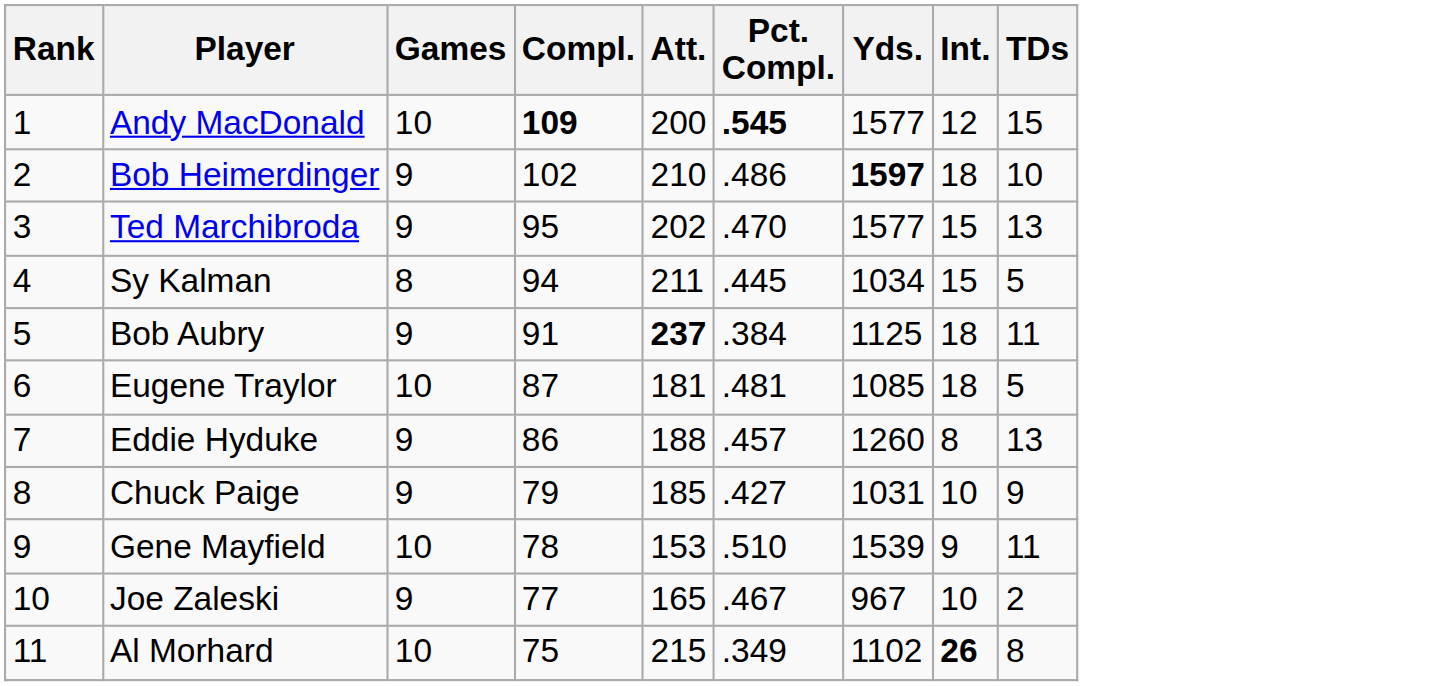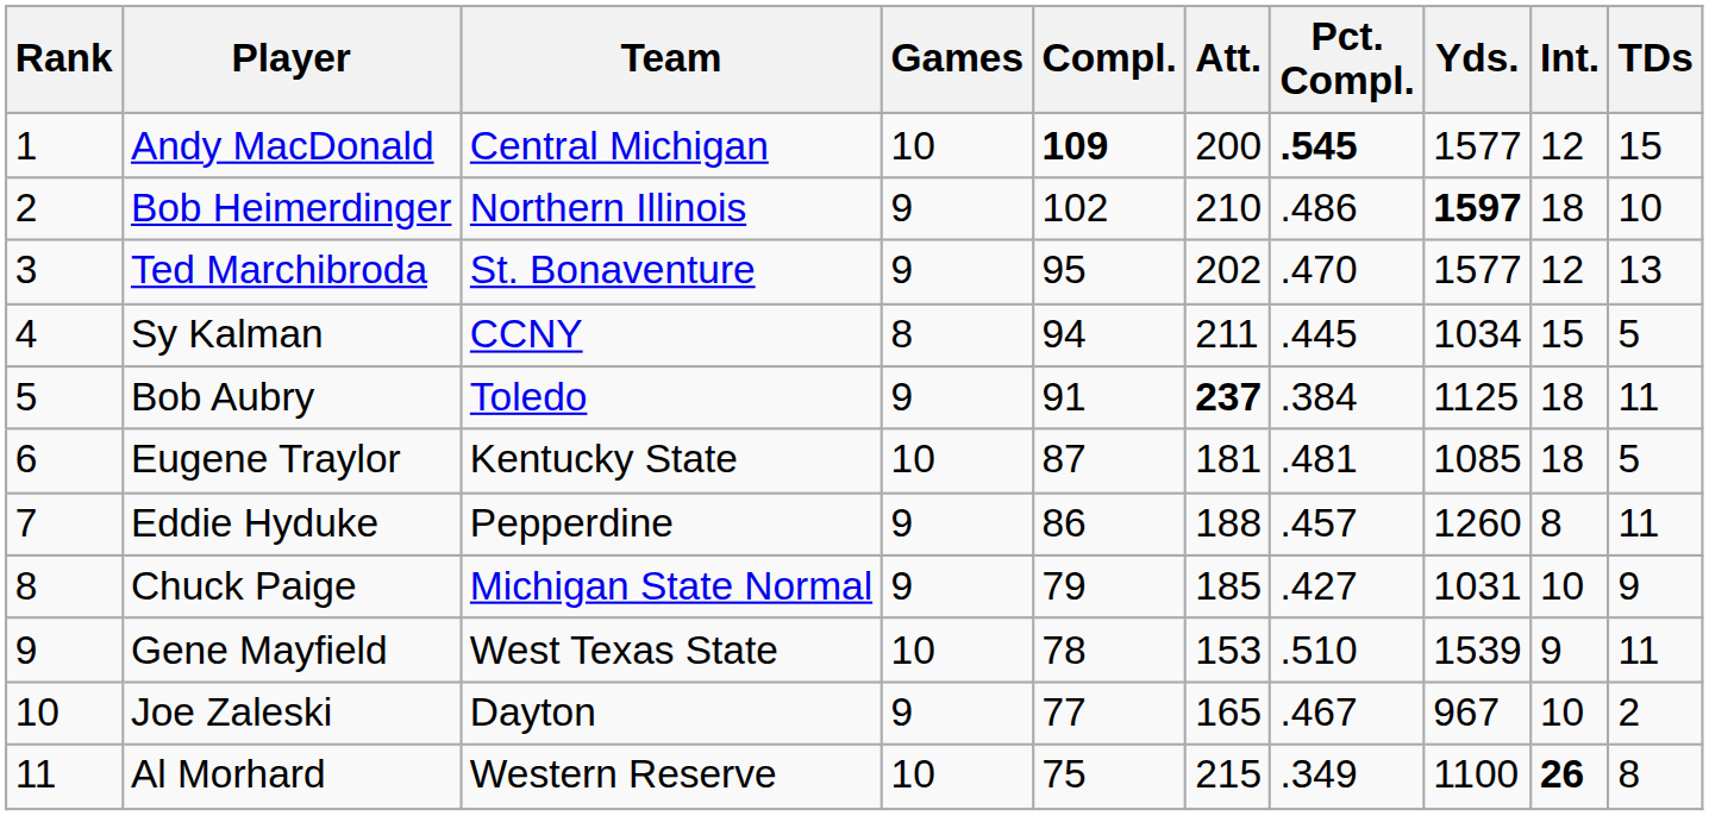+ column: Team | Central Michigan | Northern Illinois | St. Bonaventure | CCNY | Toledo | Kentucky State | Pepperdine | Michigan State Normal | West Texas State | Dayton | Western Reserve
Ted Marchibroda | Int.: 15 -> 12
Eddie Hyduke | TDs: 13 -> 11
Al Morhard | Yds.: 1102 -> 1100
